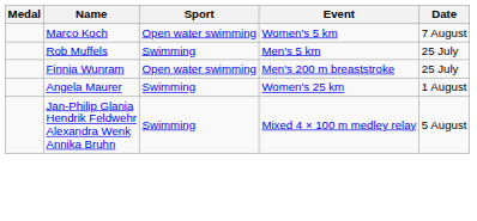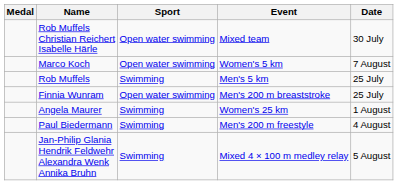+ row: Rob Muffels Christian Reichert Isabelle Härle | Open water swimming | Mixed team | 30 July
+ row: Paul Biedermann | Swimming | Men's 200 m freestyle | 4 August
